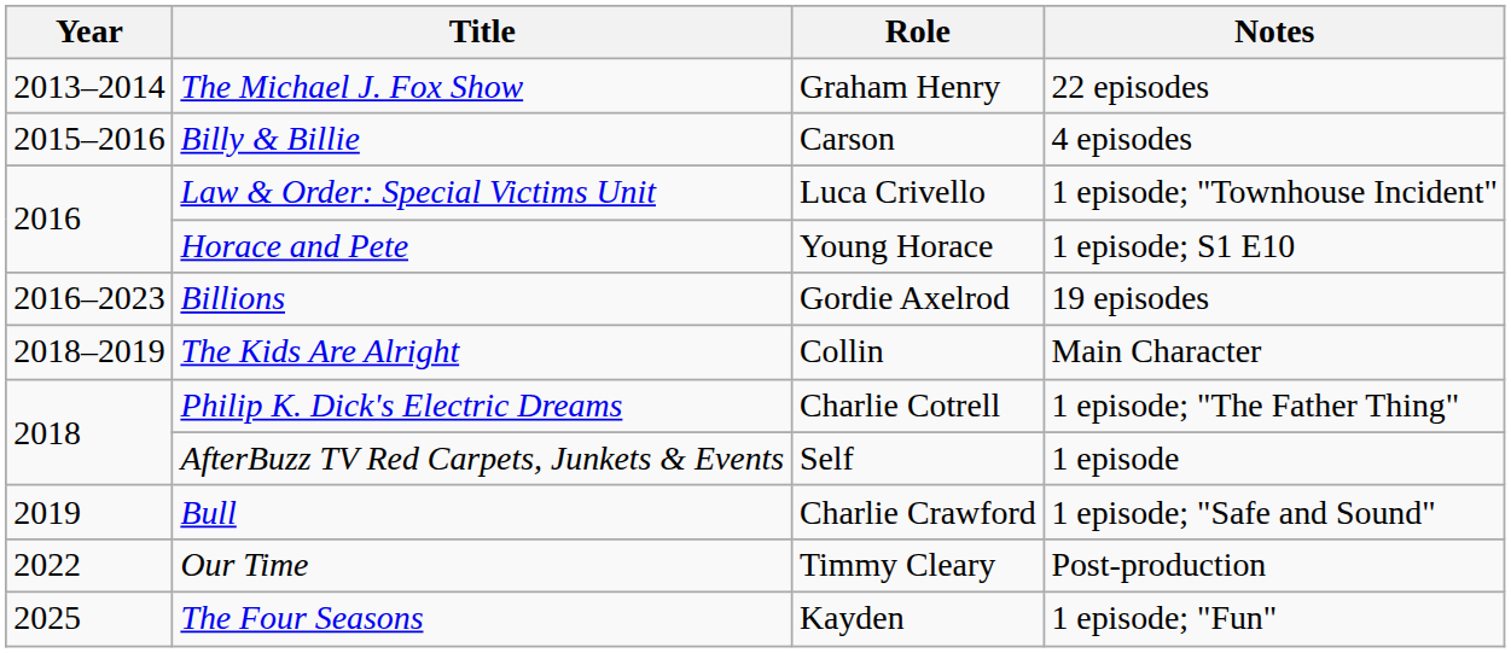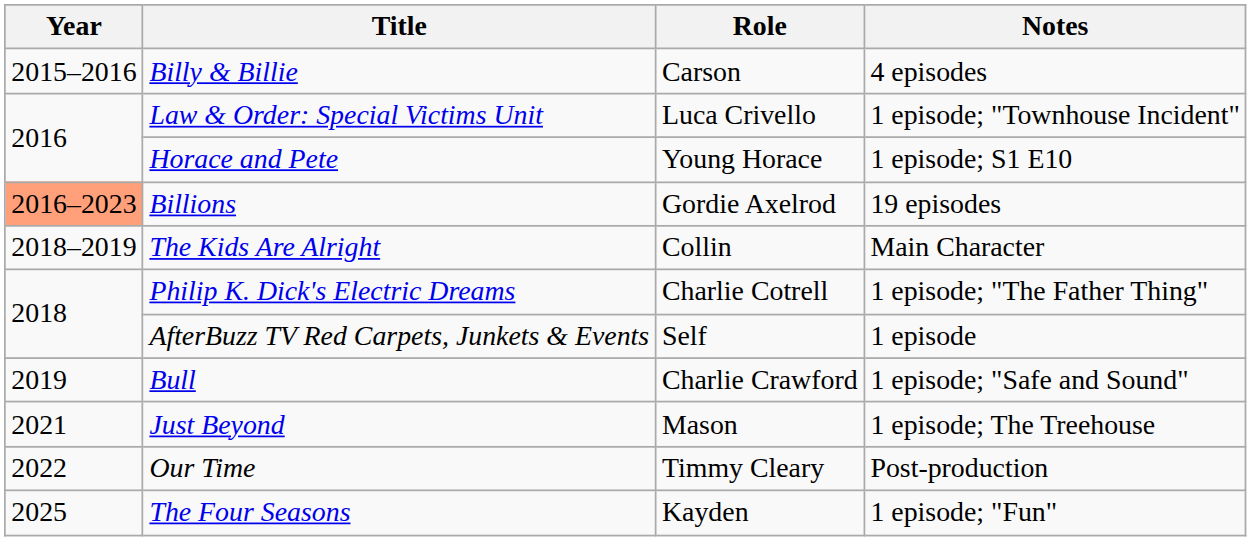- row: 2013–2014 | The Michael J. Fox Show | Graham Henry | 22 episodes
Billions | Year: no background -> lightsalmon background
+ row: 2021 | Just Beyond | Mason | 1 episode; The Treehouse
